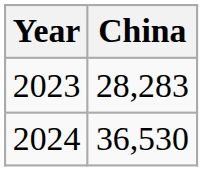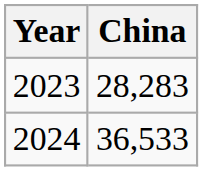2024 | China: 36,530 -> 36,533
